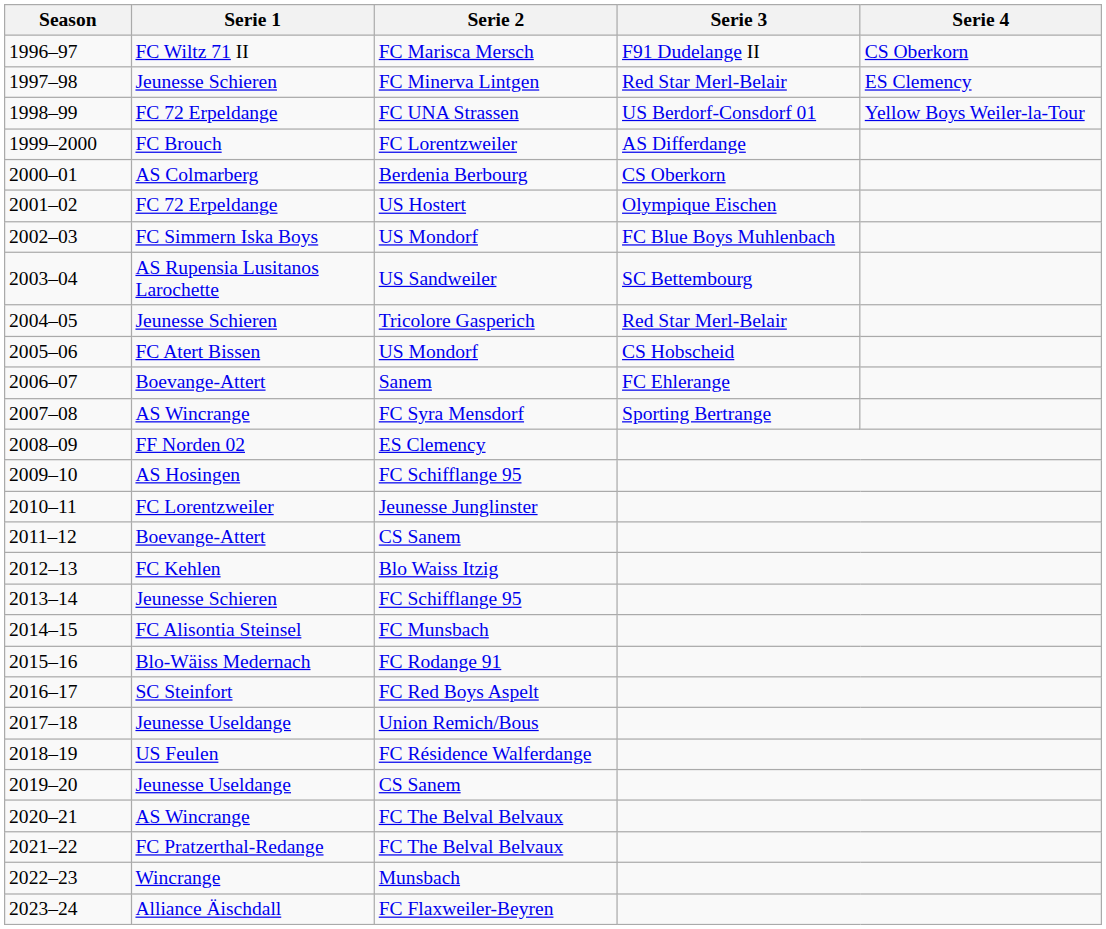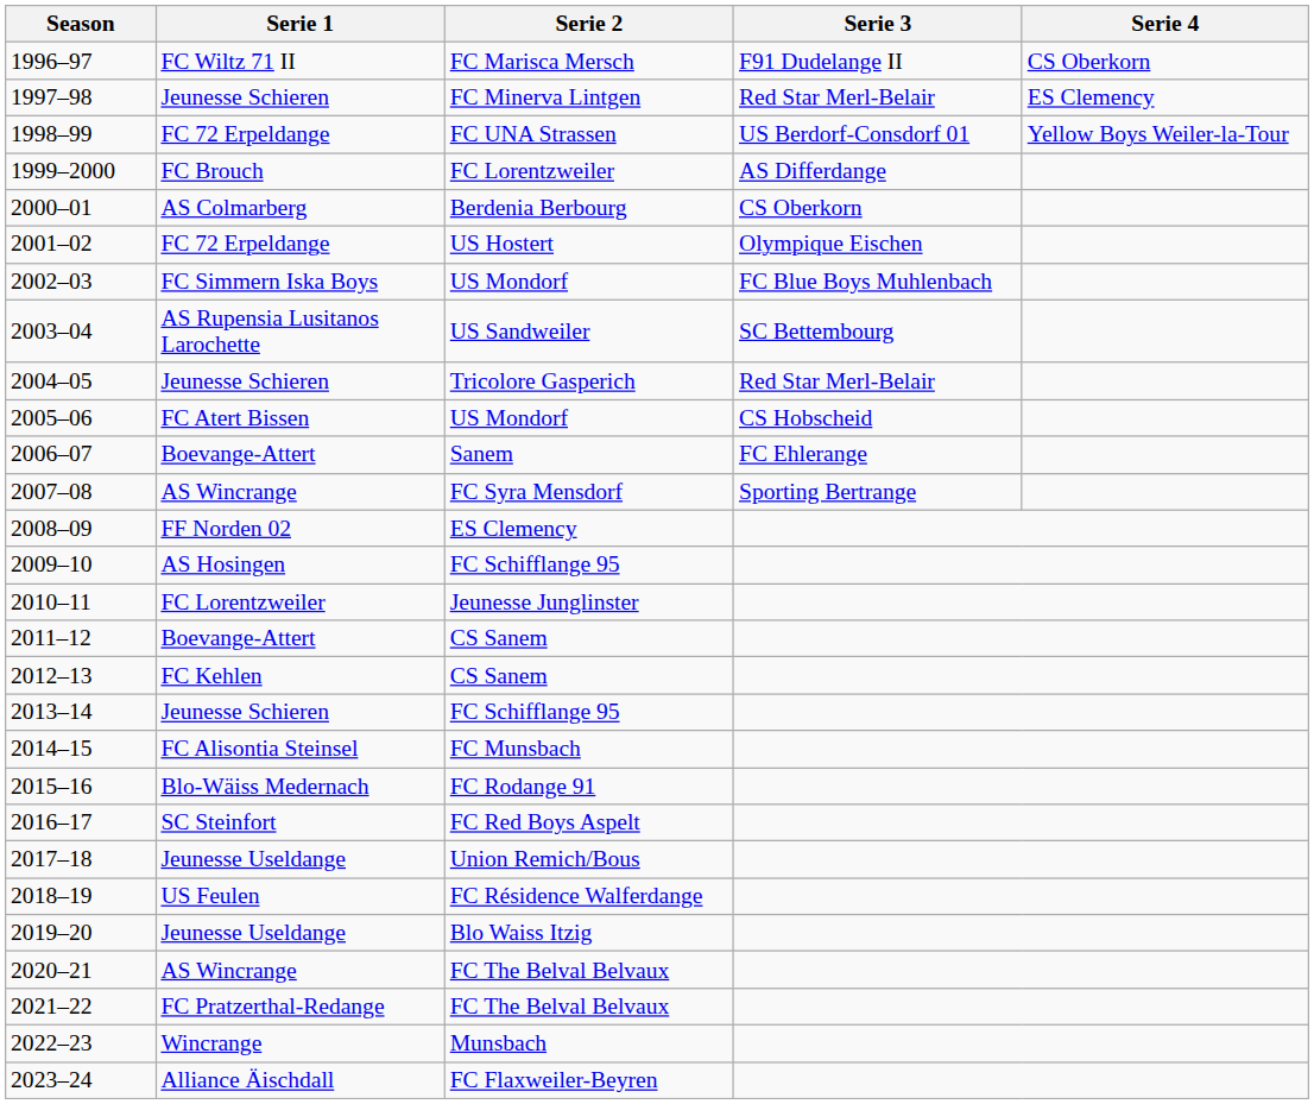2012–13 | Serie 2: Blo Waiss Itzig -> CS Sanem
2019–20 | Serie 2: CS Sanem -> Blo Waiss Itzig
